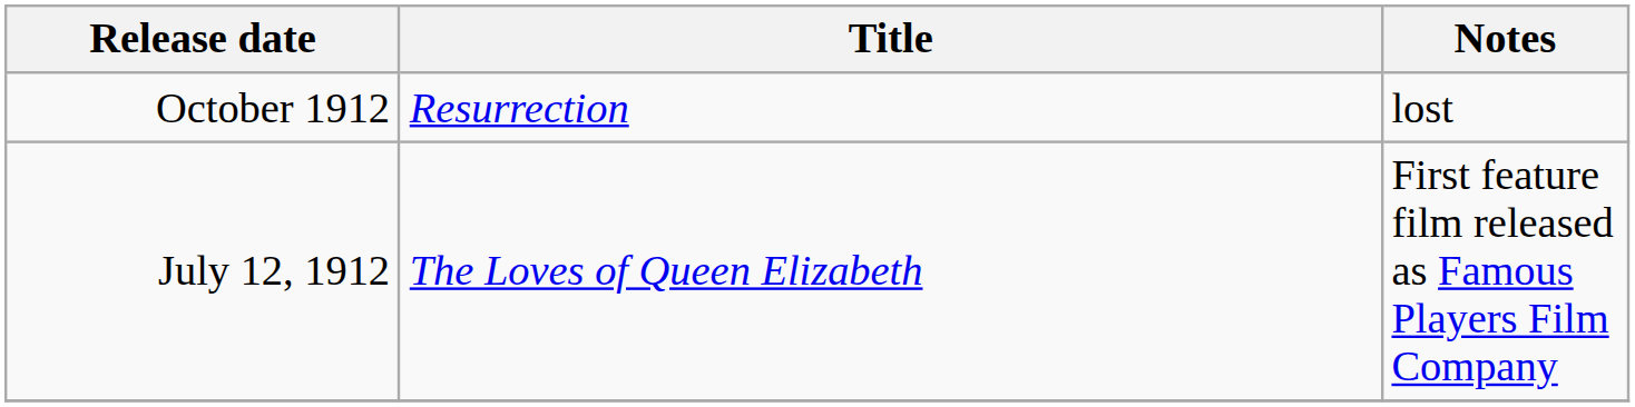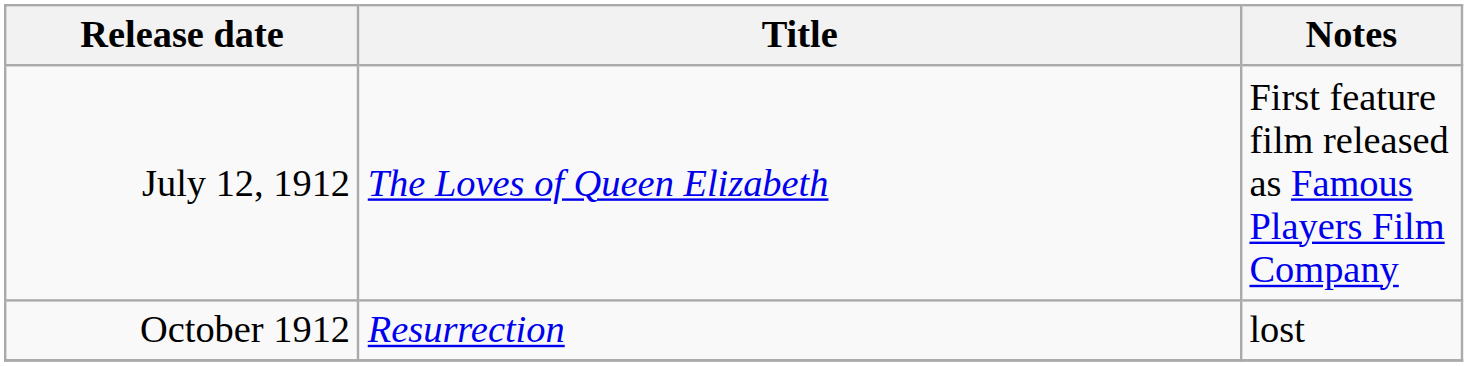rows swapped: July 12, 1912 <-> October 1912
